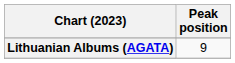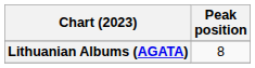Lithuanian Albums (AGATA) | Peak position: 9 -> 8
